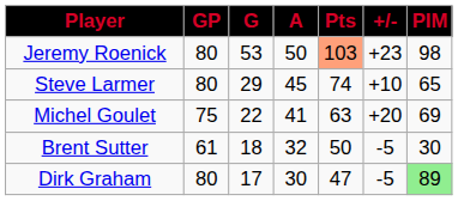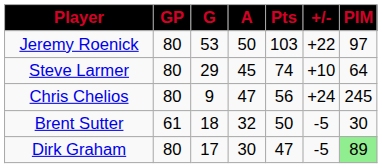Jeremy Roenick | Pts: lightsalmon background -> no background
Jeremy Roenick | +/-: +23 -> +22
Jeremy Roenick | PIM: 98 -> 97
Steve Larmer | PIM: 65 -> 64
- row: Michel Goulet | 75 | 22 | 41 | 63 | +20 | 69
+ row: Chris Chelios | 80 | 9 | 47 | 56 | +24 | 245
